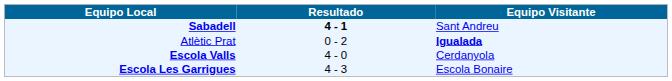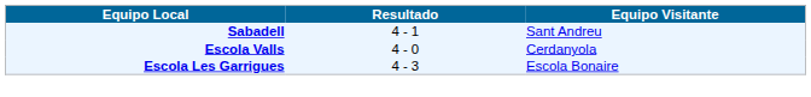Sabadell | Resultado: bold -> normal
- row: Atlètic Prat | 0 - 2 | Igualada
